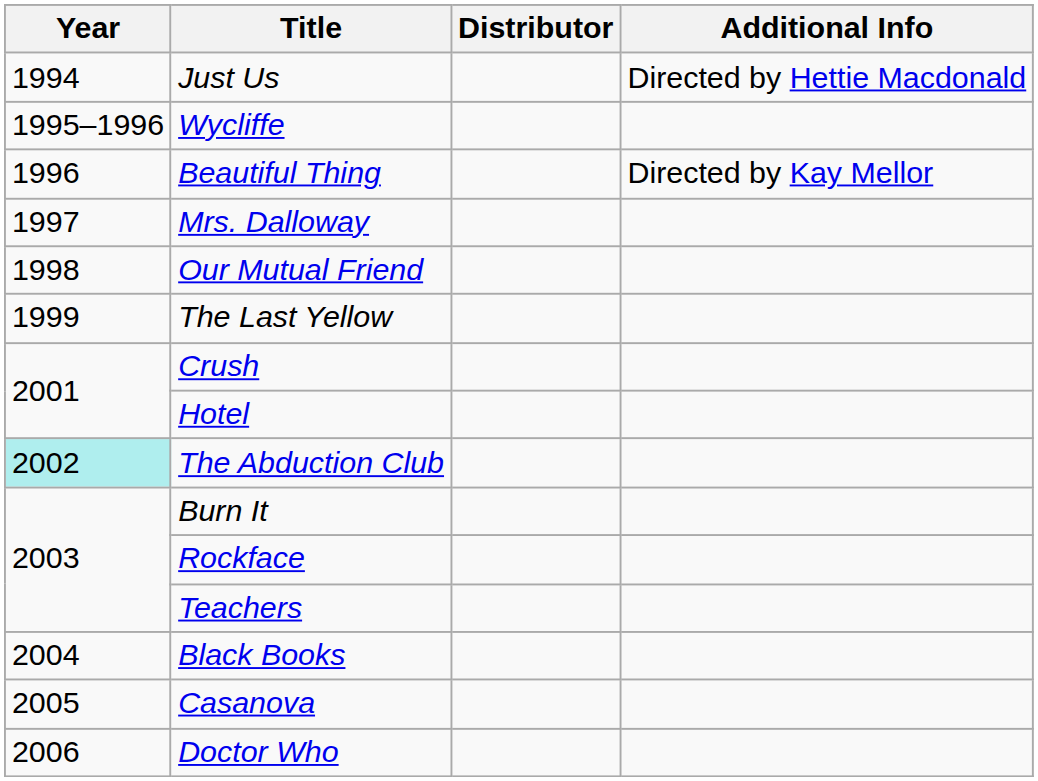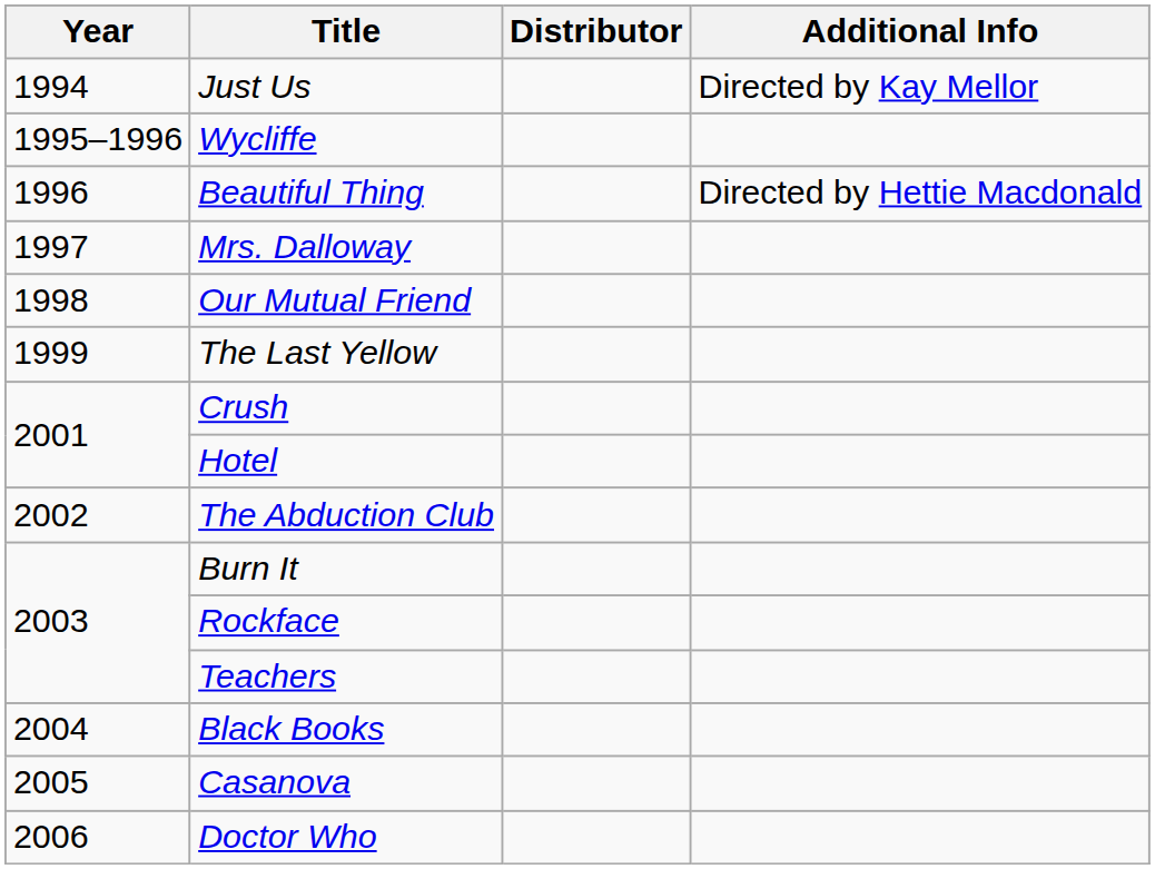Just Us | Additional Info: Directed by Hettie Macdonald -> Directed by Kay Mellor
Beautiful Thing | Additional Info: Directed by Kay Mellor -> Directed by Hettie Macdonald
The Abduction Club | Year: paleturquoise background -> no background
